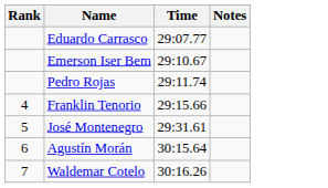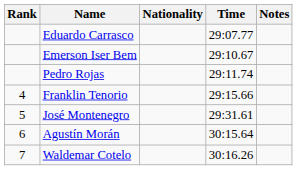+ column: Nationality
